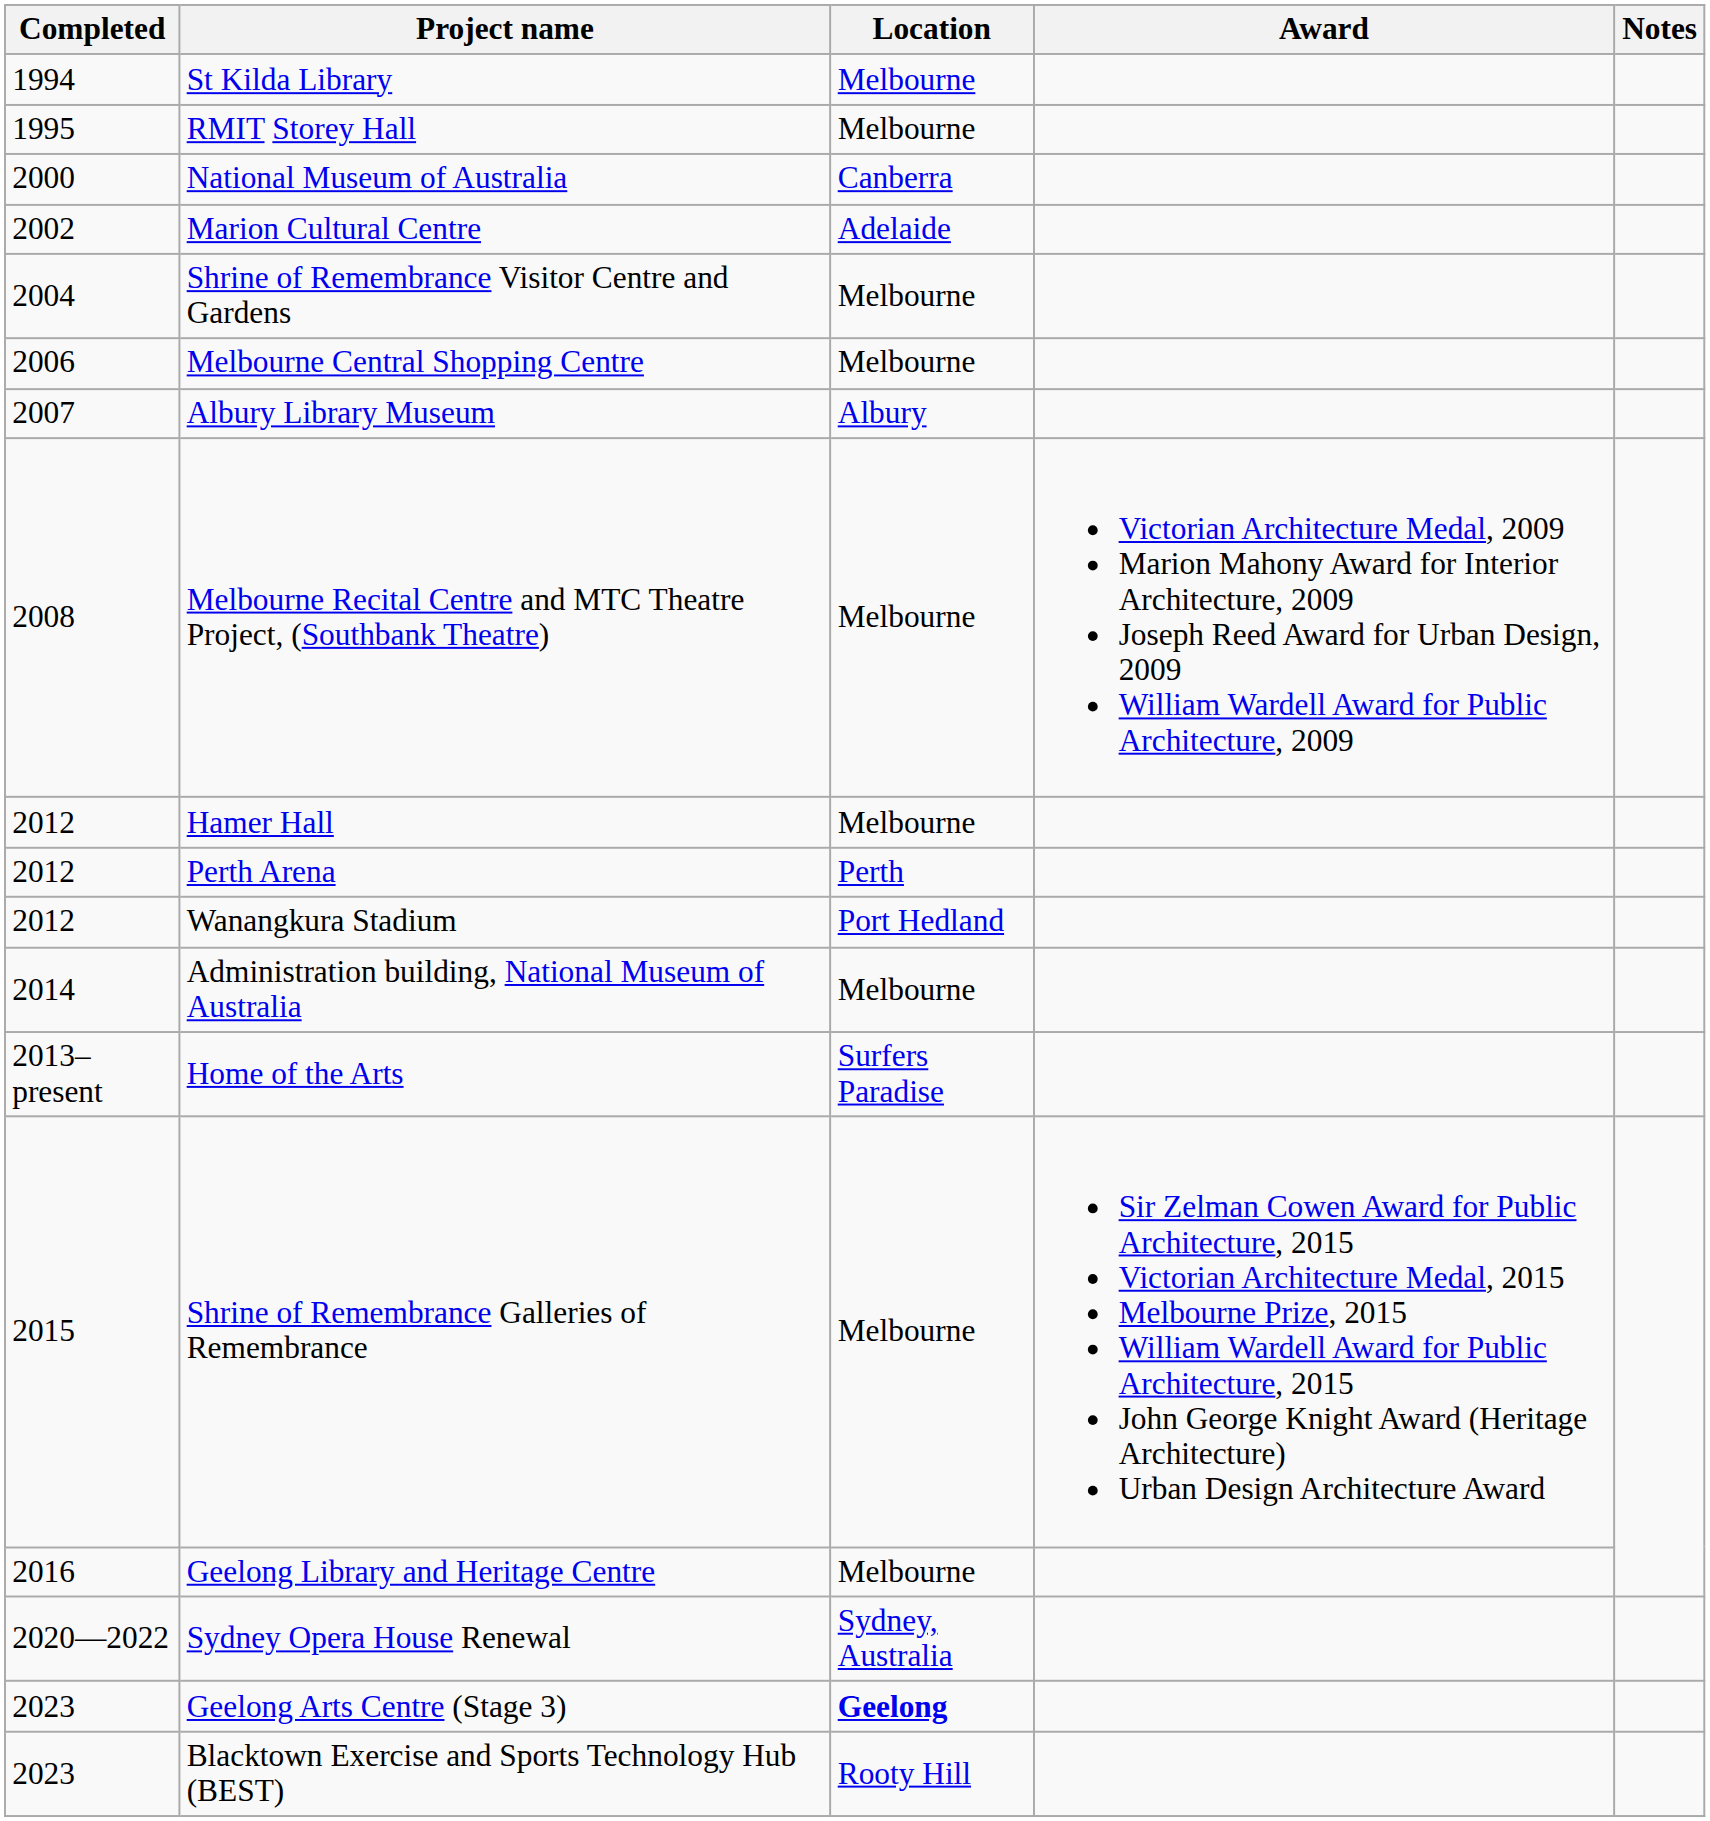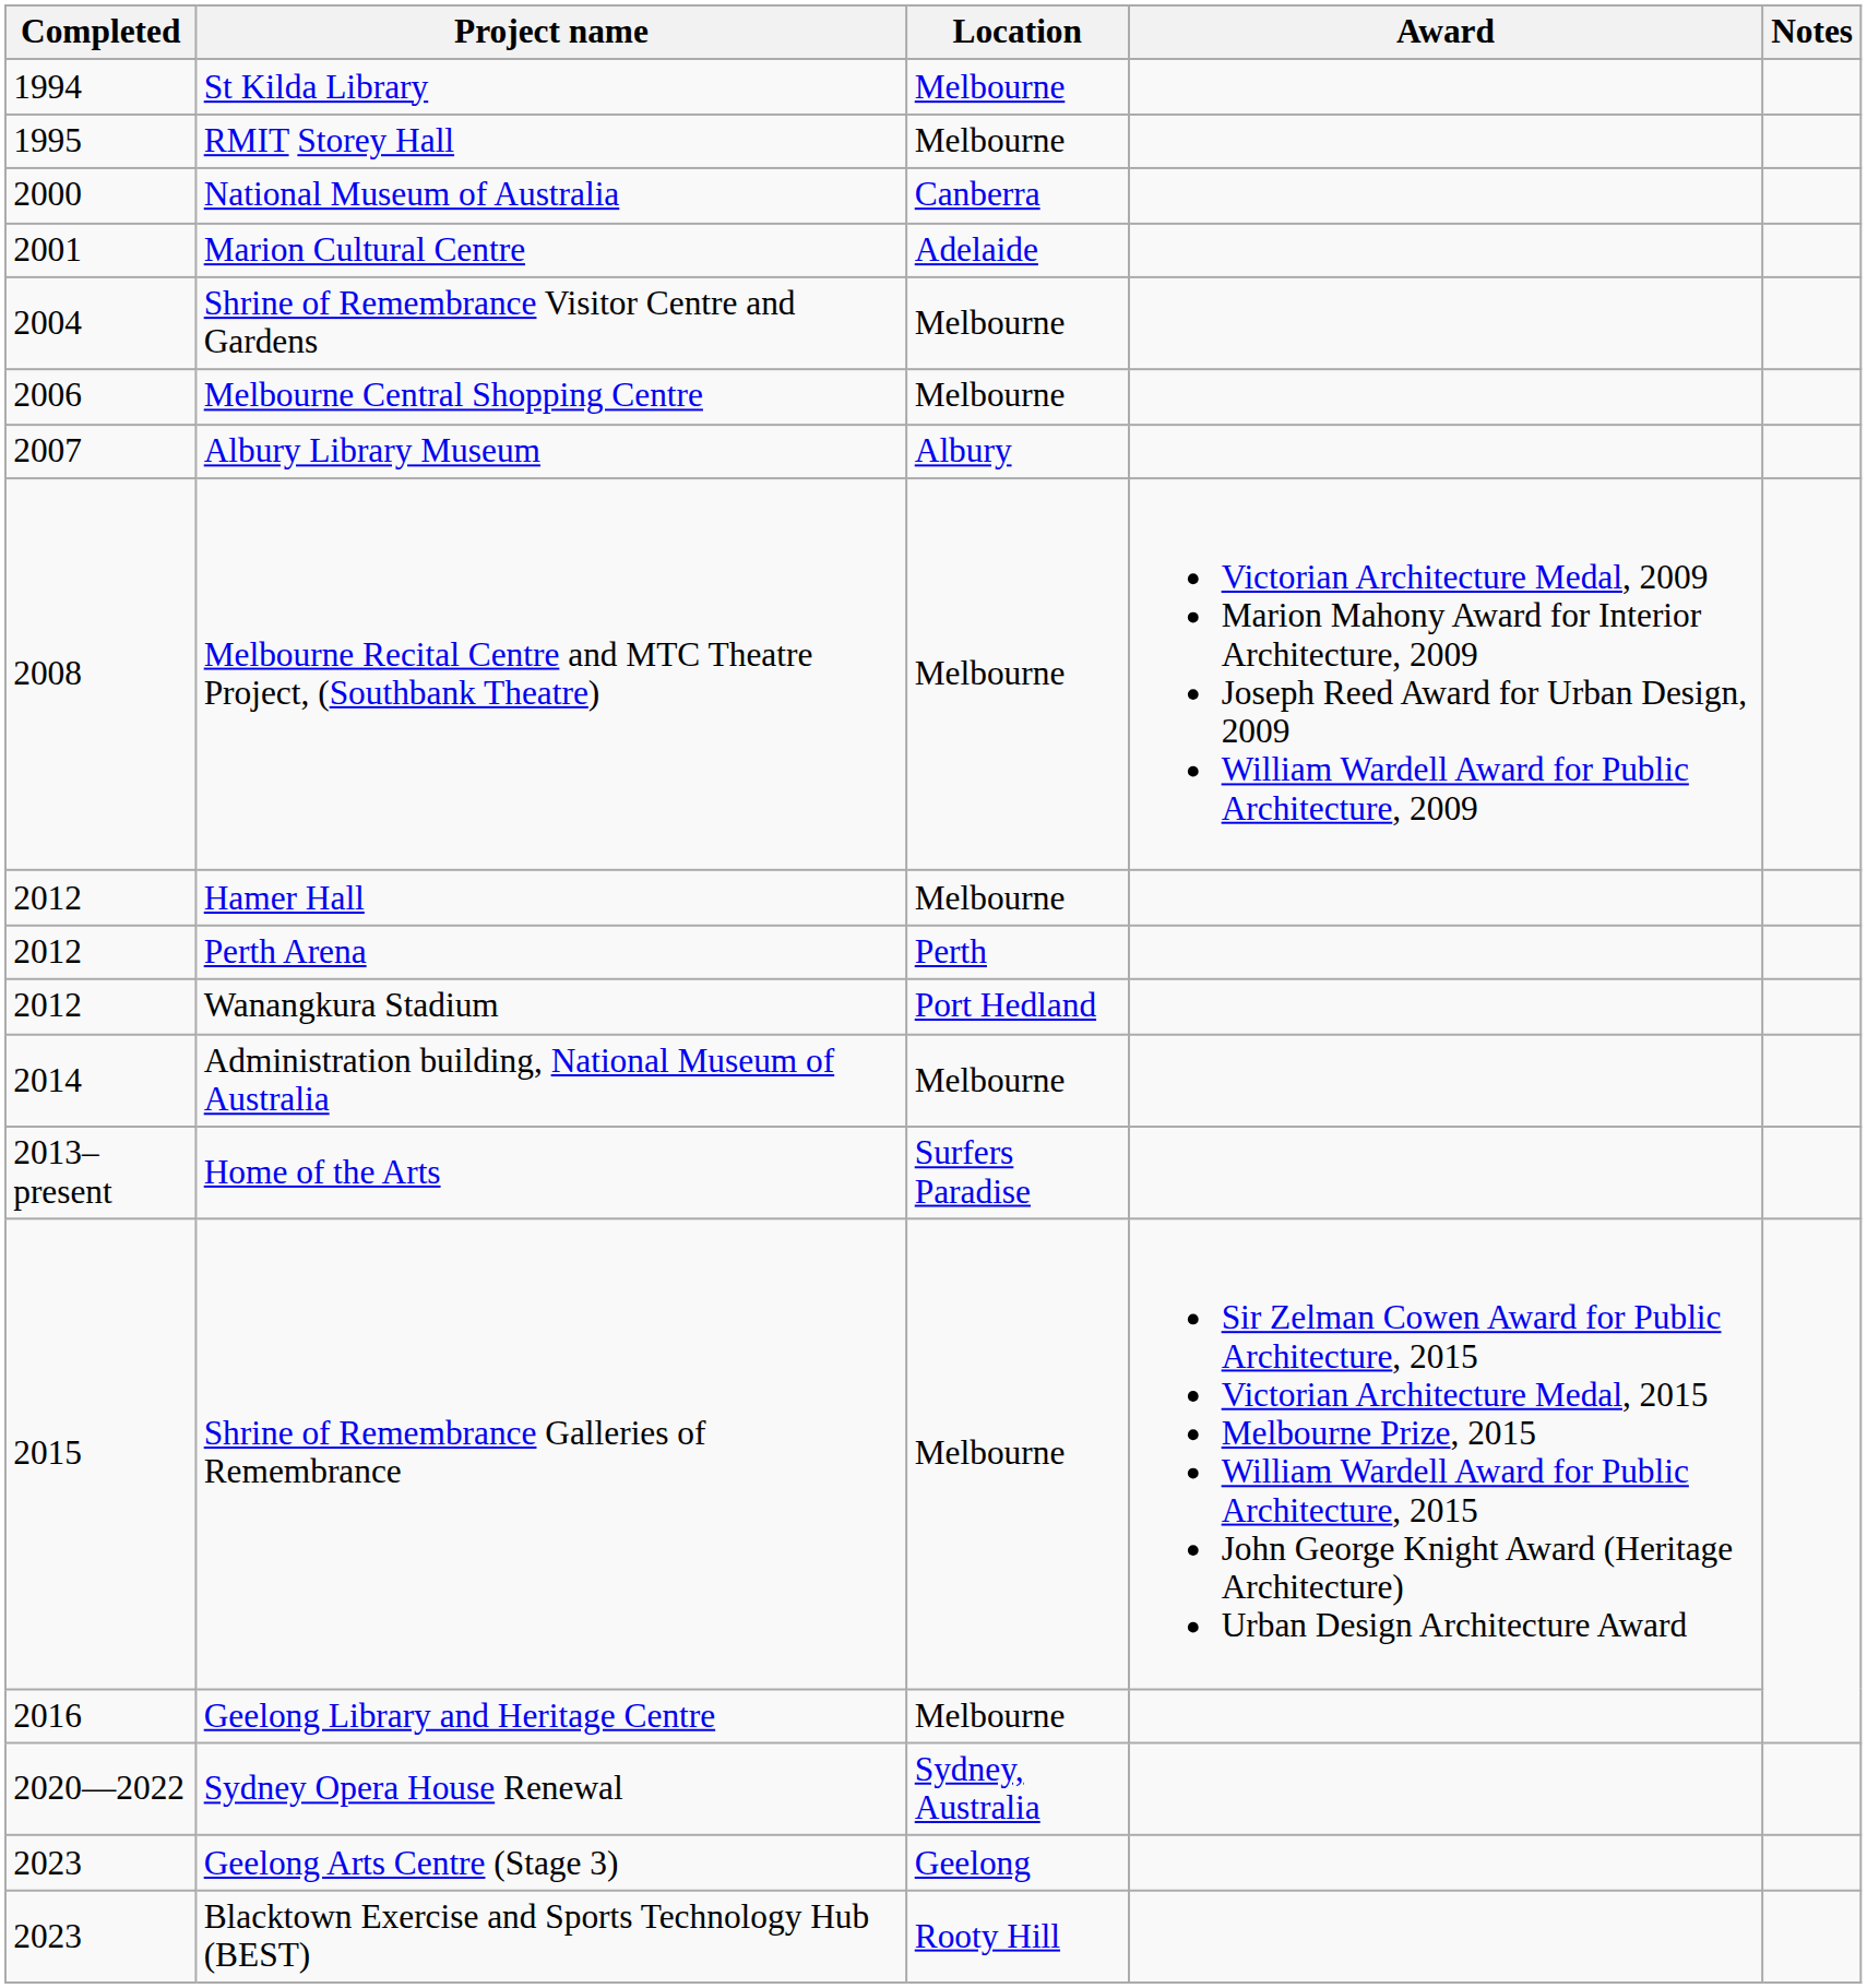Marion Cultural Centre | Completed: 2002 -> 2001
Geelong Arts Centre (Stage 3) | Location: bold -> normal
